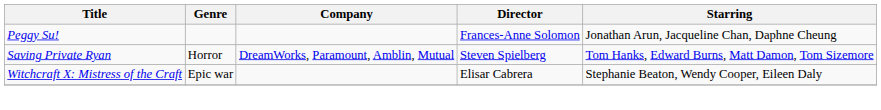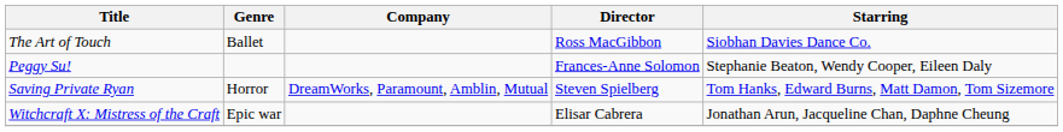+ row: The Art of Touch | Ballet | Ross MacGibbon | Siobhan Davies Dance Co.
Peggy Su! | Starring: Jonathan Arun, Jacqueline Chan, Daphne Cheung -> Stephanie Beaton, Wendy Cooper, Eileen Daly
Witchcraft X: Mistress of the Craft | Starring: Stephanie Beaton, Wendy Cooper, Eileen Daly -> Jonathan Arun, Jacqueline Chan, Daphne Cheung
